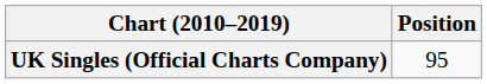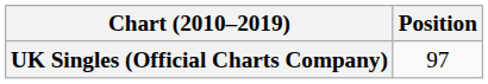UK Singles (Official Charts Company) | Position: 95 -> 97
